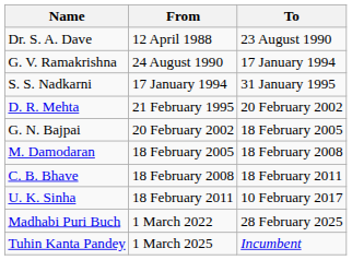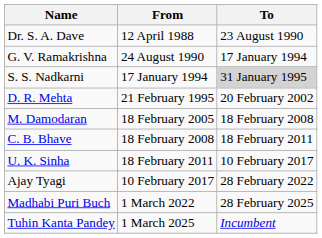S. S. Nadkarni | To: no background -> lightgrey background
- row: G. N. Bajpai | 20 February 2002 | 18 February 2005
+ row: Ajay Tyagi | 10 February 2017 | 28 February 2022
